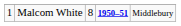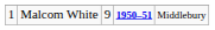Malcom White | column 3: 8 -> 9
